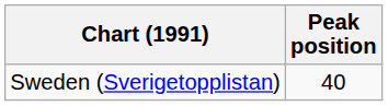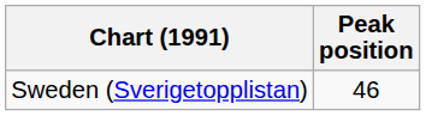Sweden (Sverigetopplistan) | Peak position: 40 -> 46
